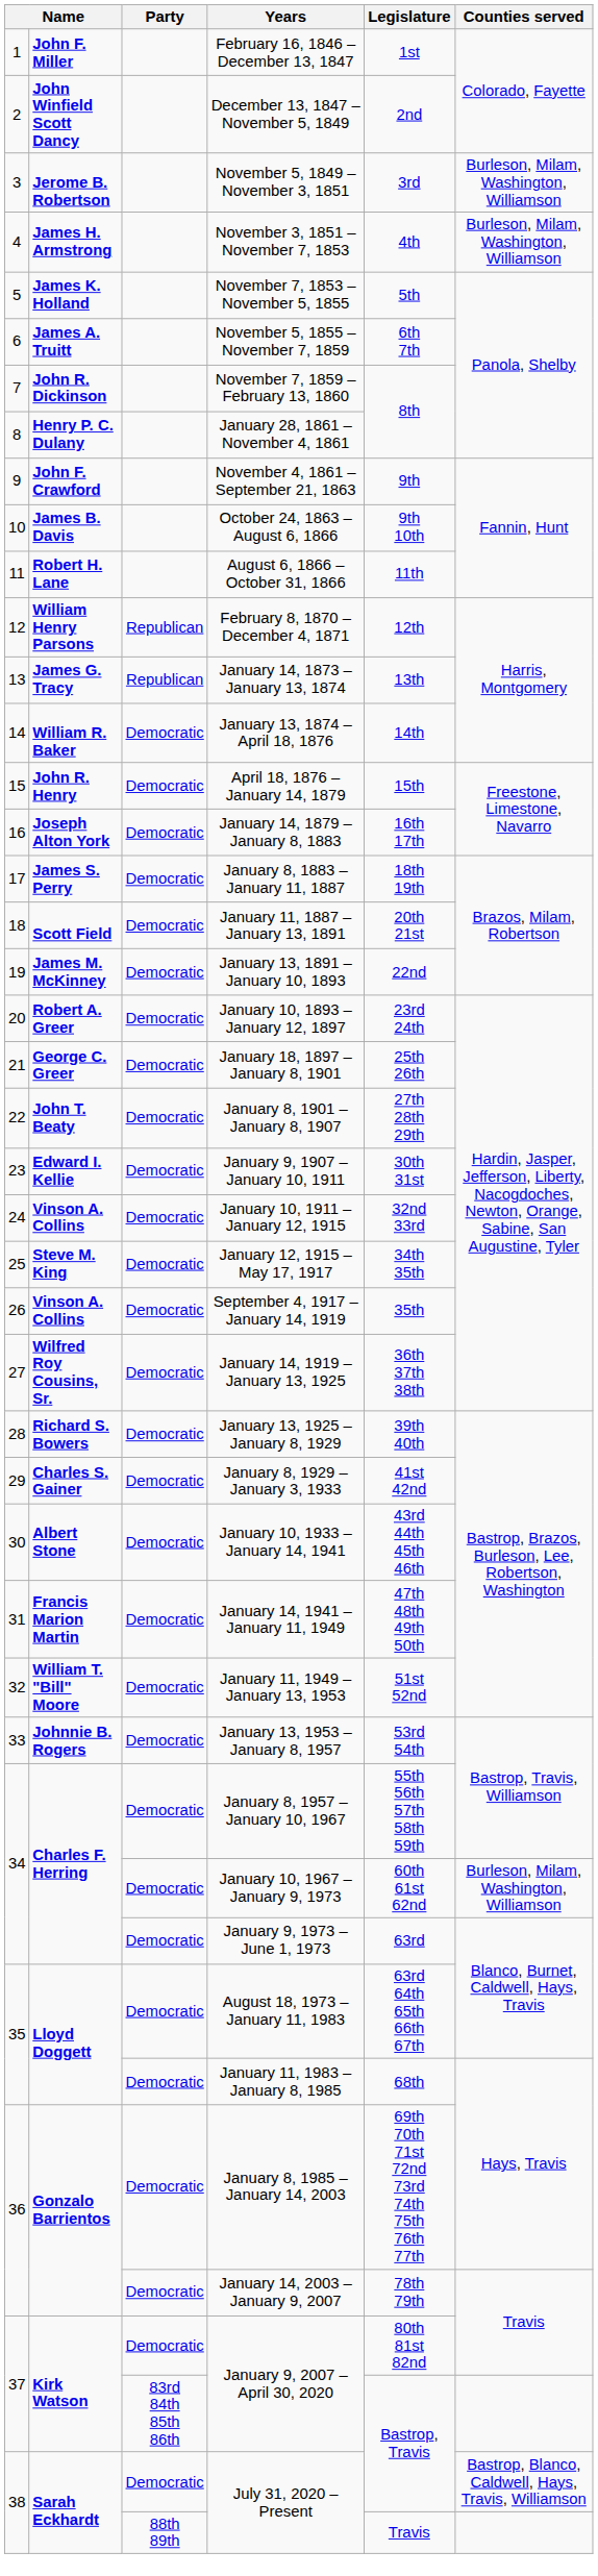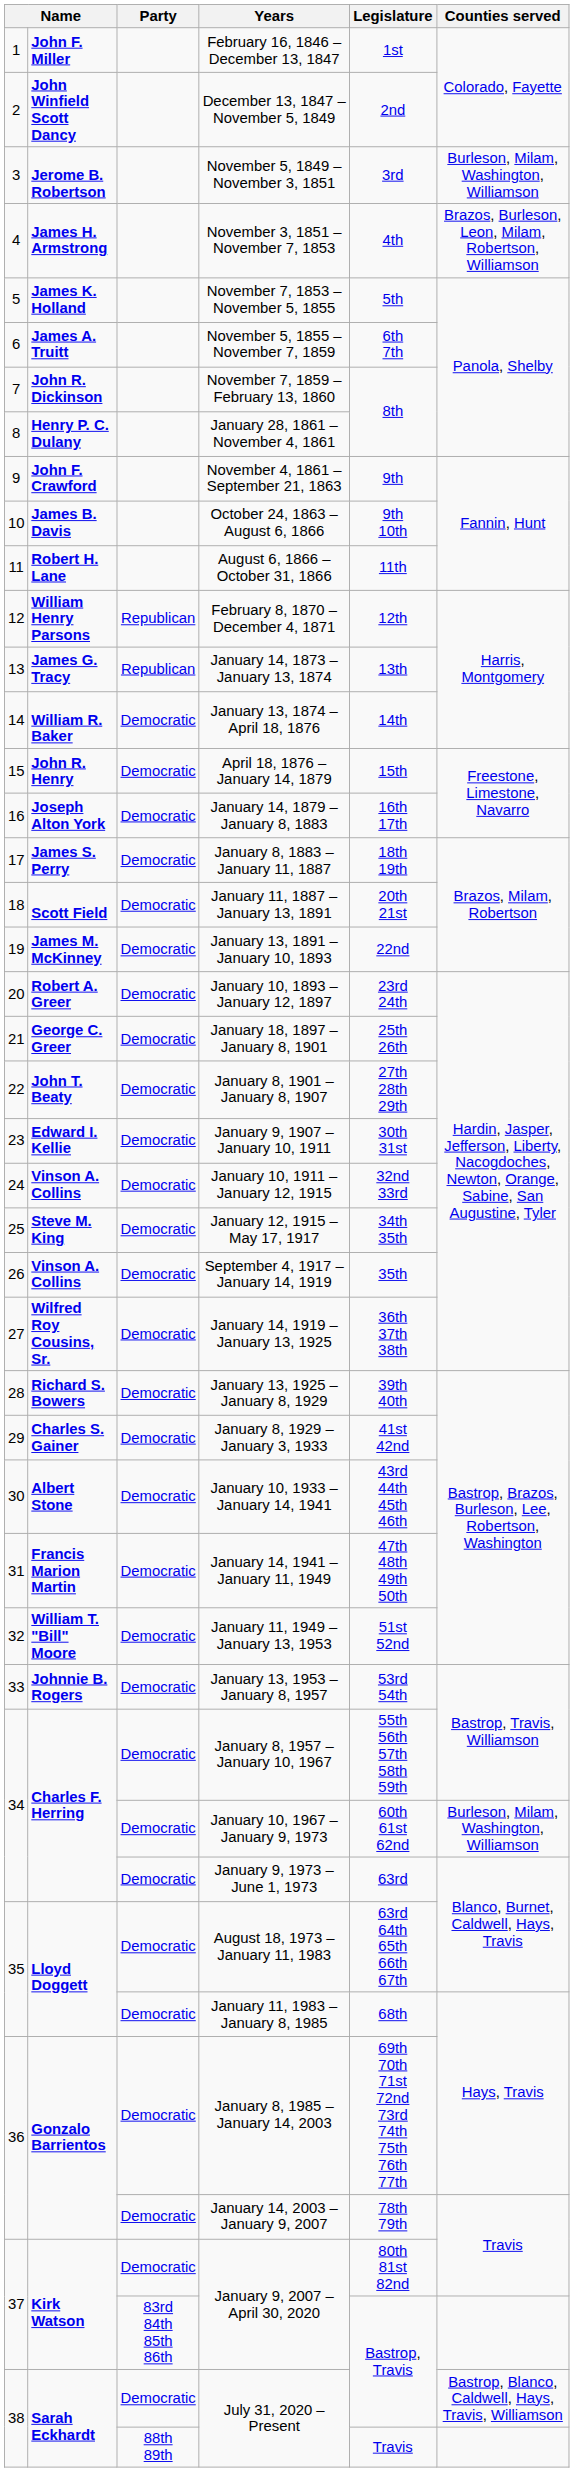November 3, 1851 – November 7, 1853 | Counties served: Burleson, Milam, Washington, Williamson -> Brazos, Burleson, Leon, Milam, Robertson, Williamson
